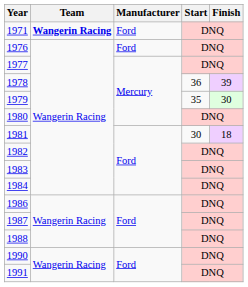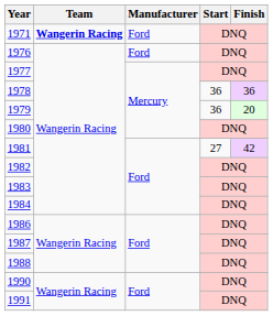1978 | Finish: 39 -> 36
1979 | Start: 35 -> 36
1979 | Finish: 30 -> 20
1981 | Start: 30 -> 27
1981 | Finish: 18 -> 42
